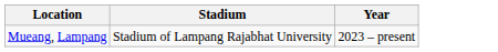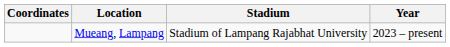+ column: Coordinates
